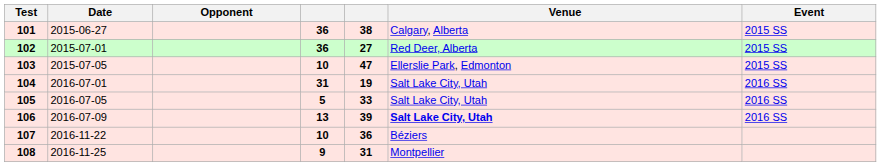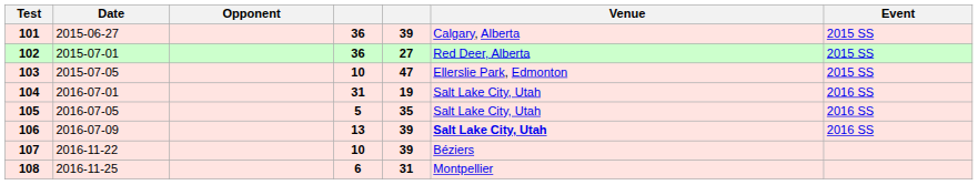101 | column 5: 38 -> 39
105 | column 5: 33 -> 35
107 | column 5: 36 -> 39
108 | column 4: 9 -> 6
